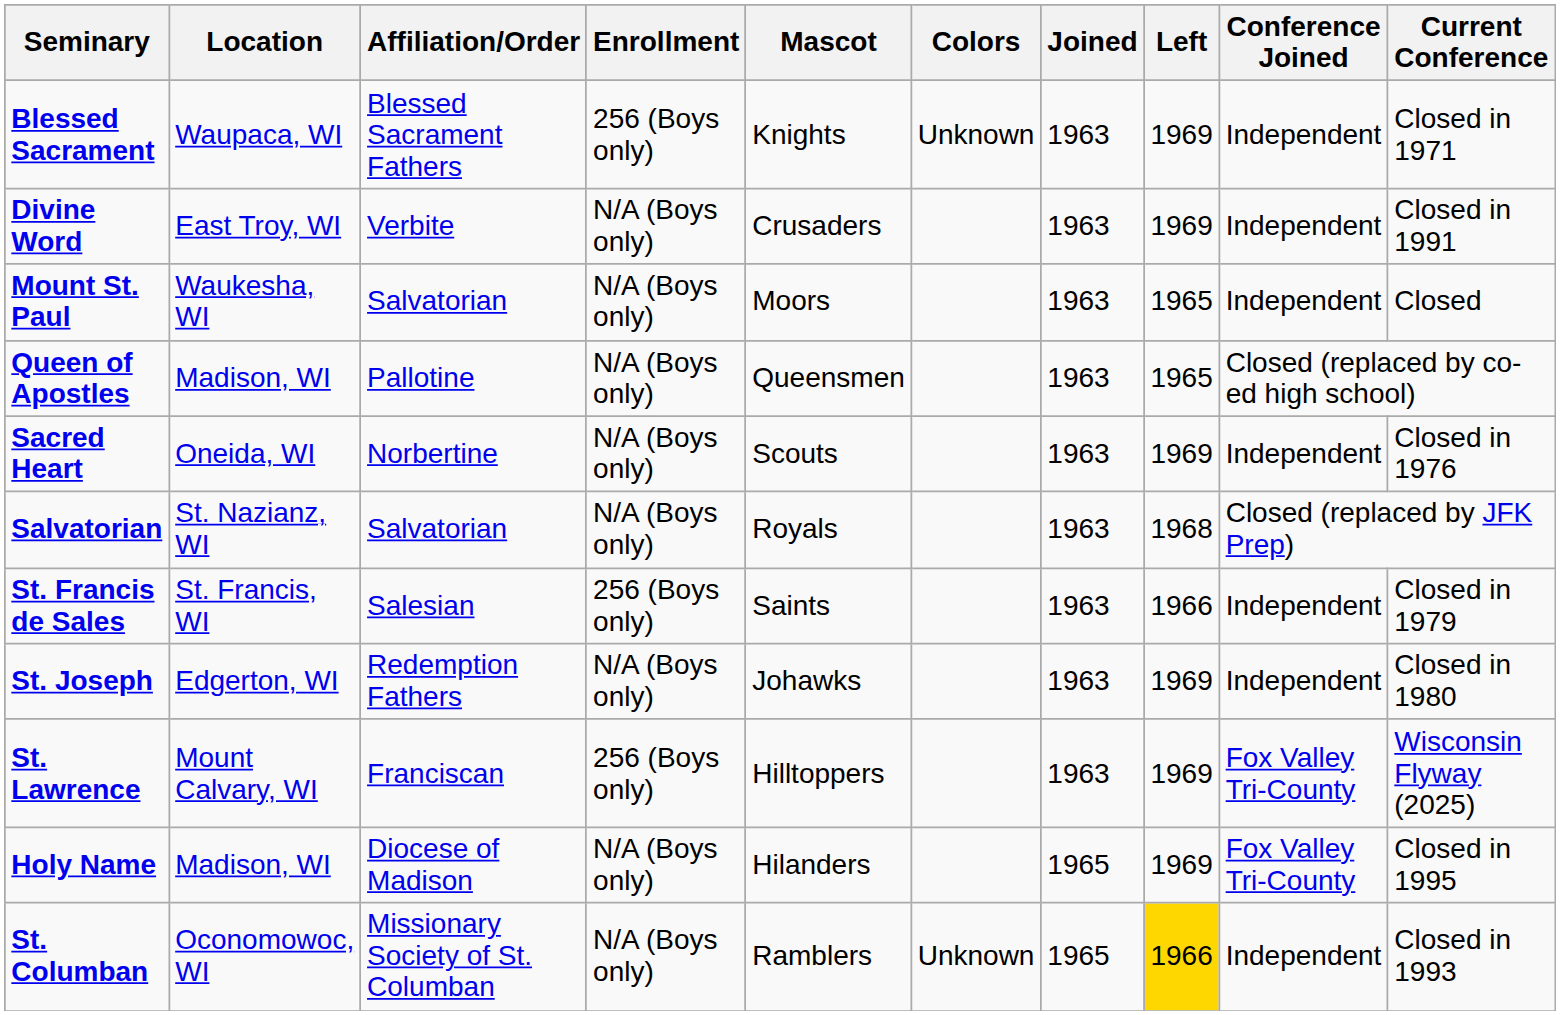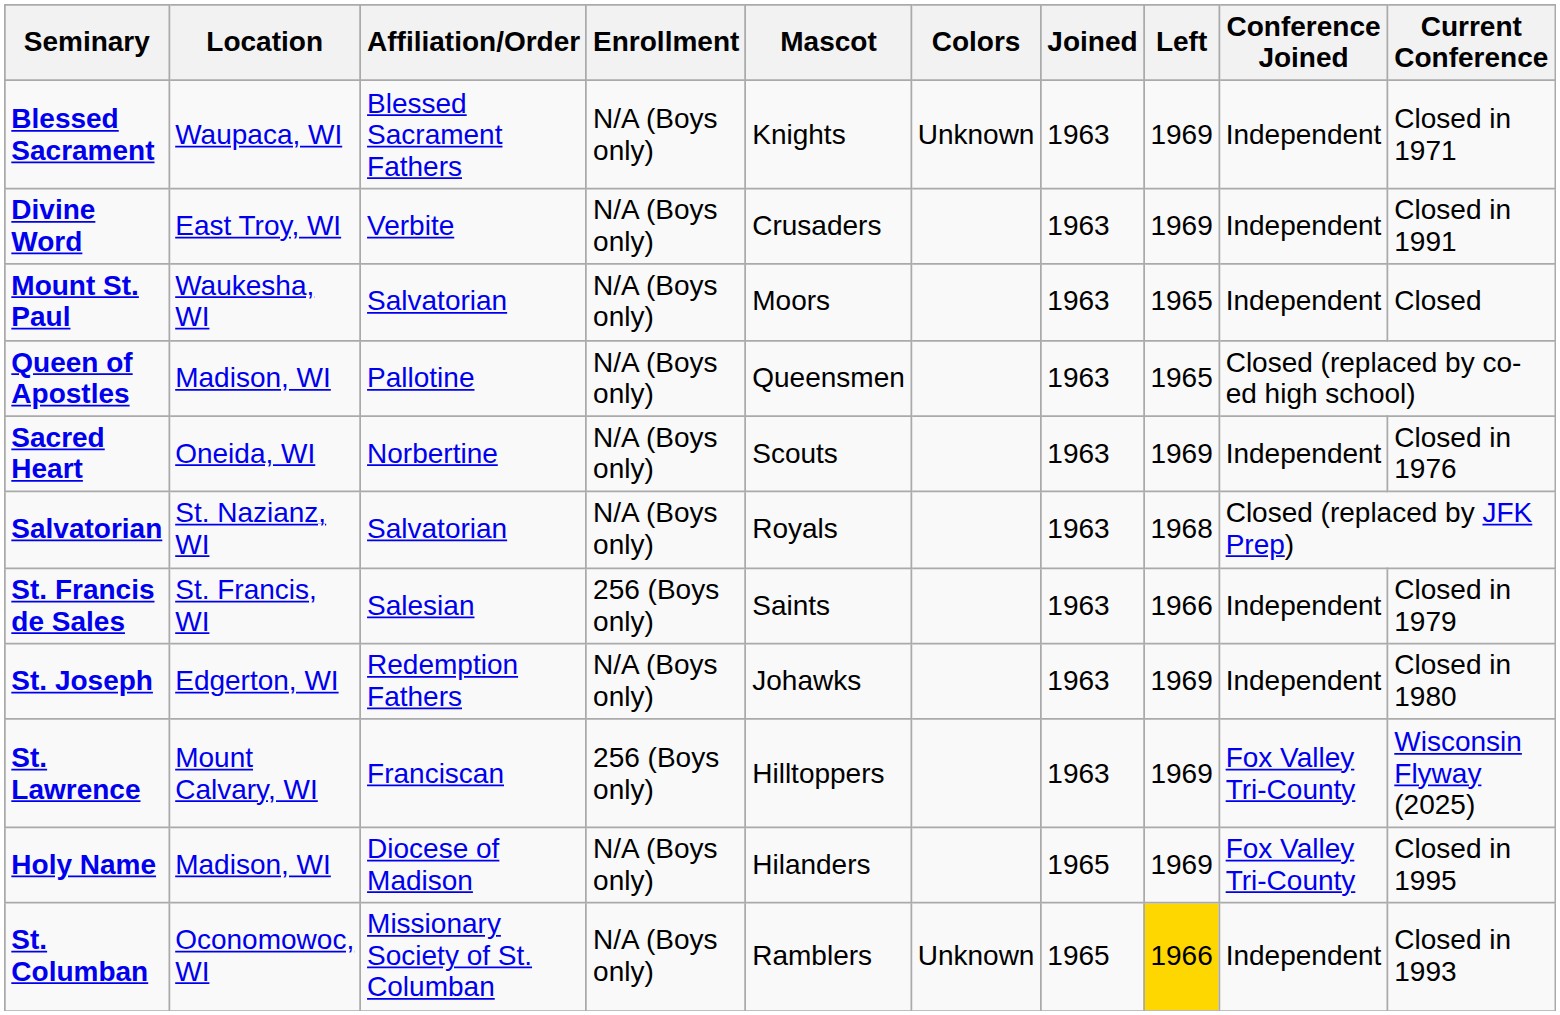Blessed Sacrament | Enrollment: 256 (Boys only) -> N/A (Boys only)
